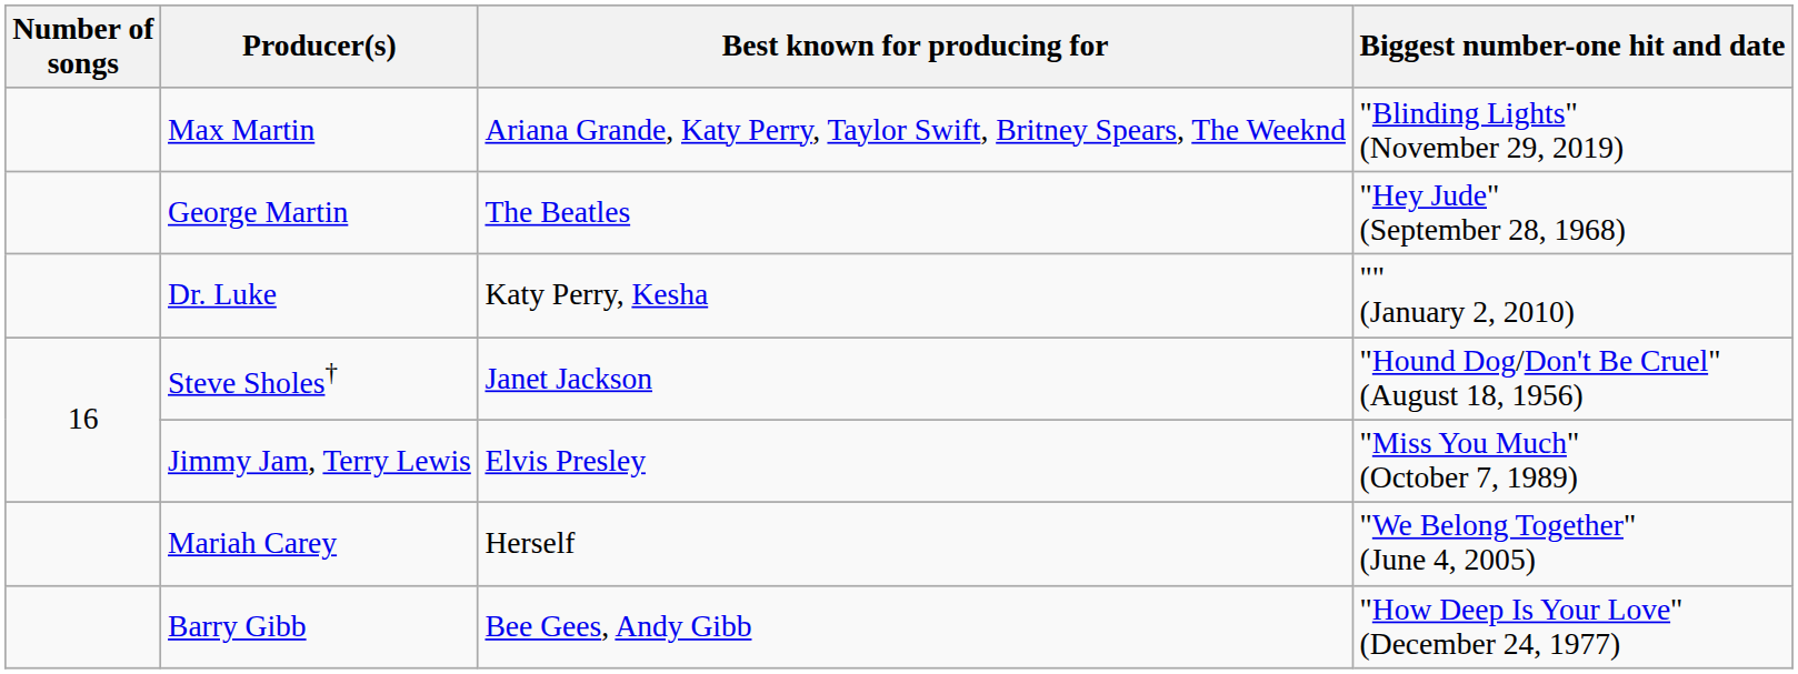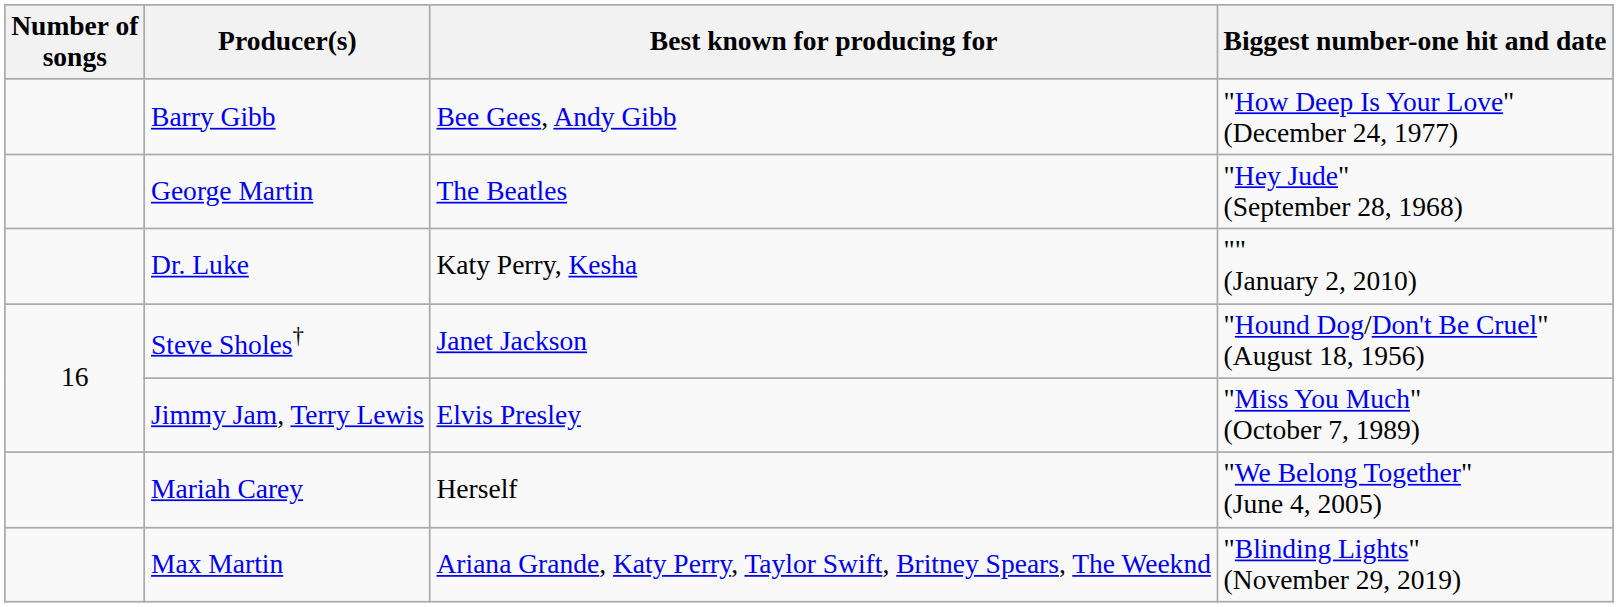rows swapped: Max Martin <-> Barry Gibb
